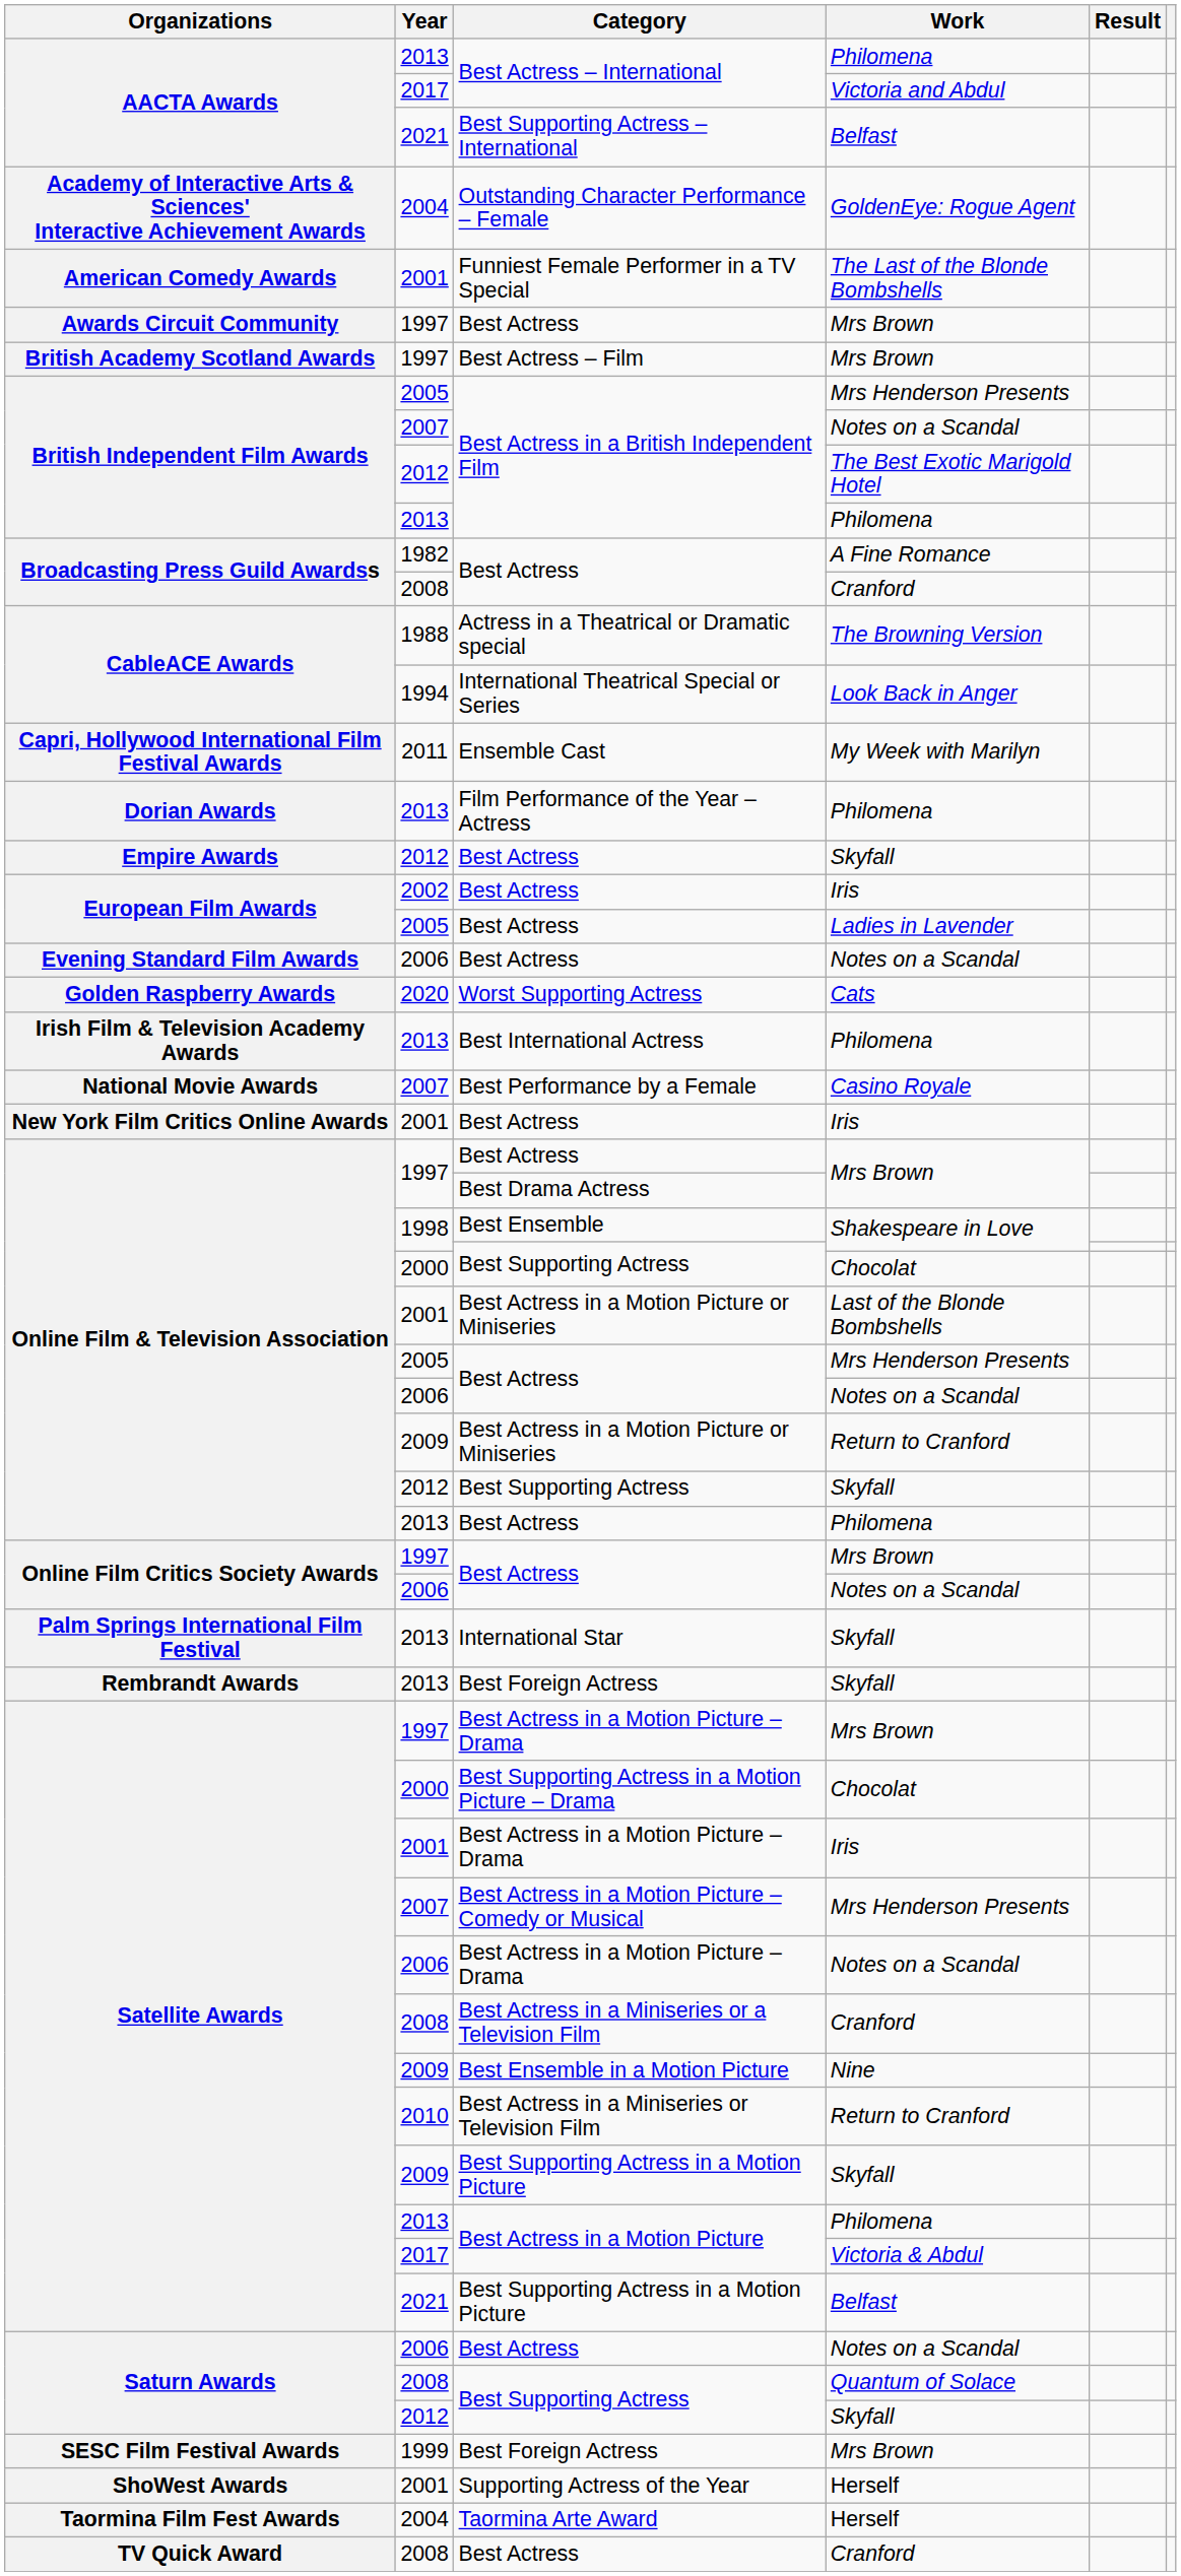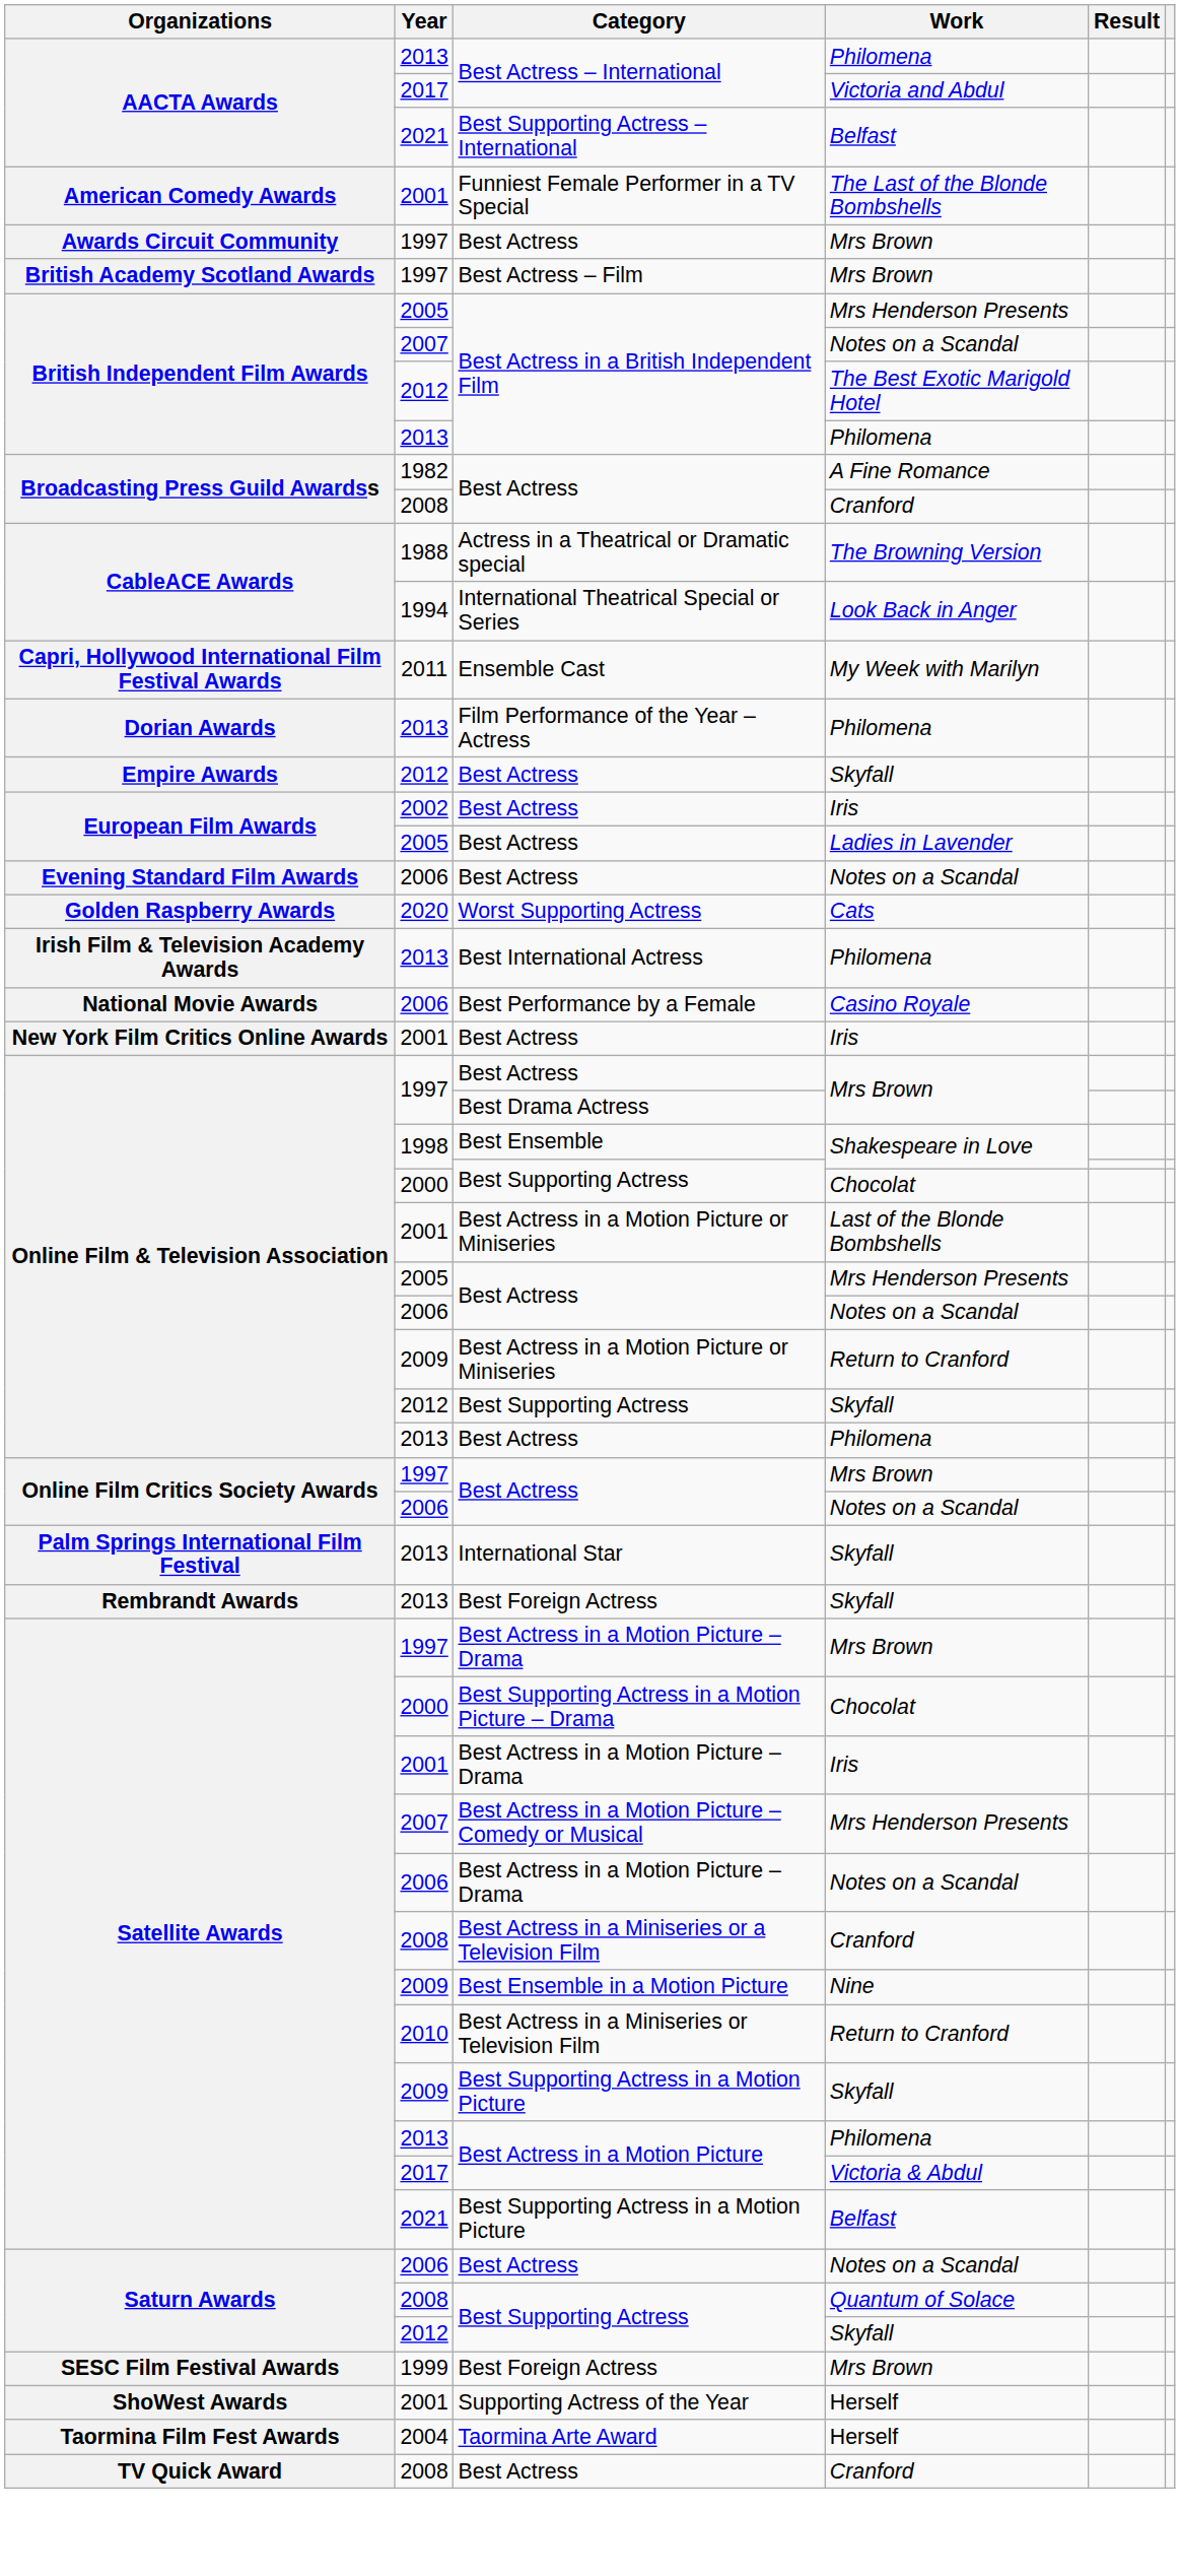- row: Academy of Interactive Arts & Sciences' Interactive Achievement Awards | 2004 | Outstanding Character Performance – Female | GoldenEye: Rogue Agent
Best Performance by a Female | Year: 2007 -> 2006
